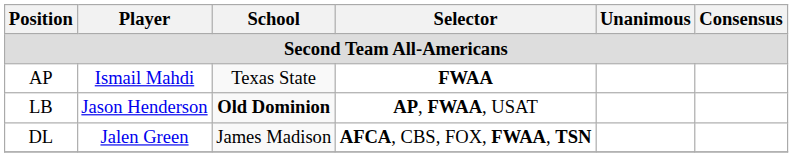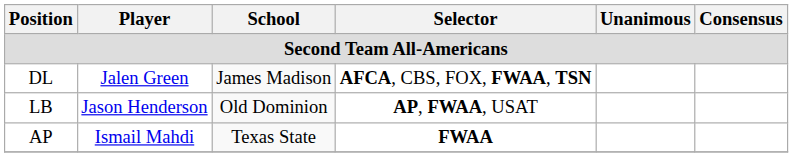rows swapped: DL <-> AP
LB | School: bold -> normal
